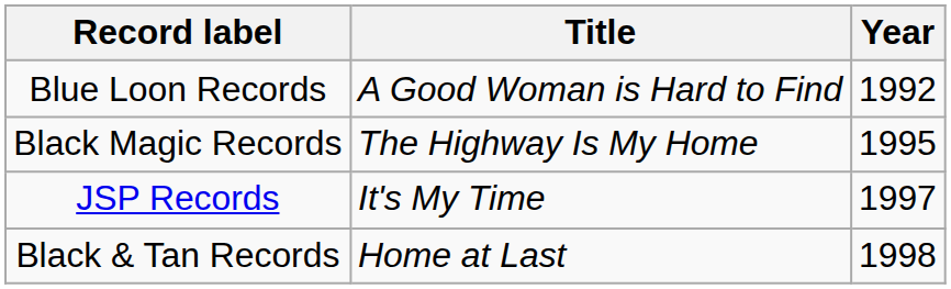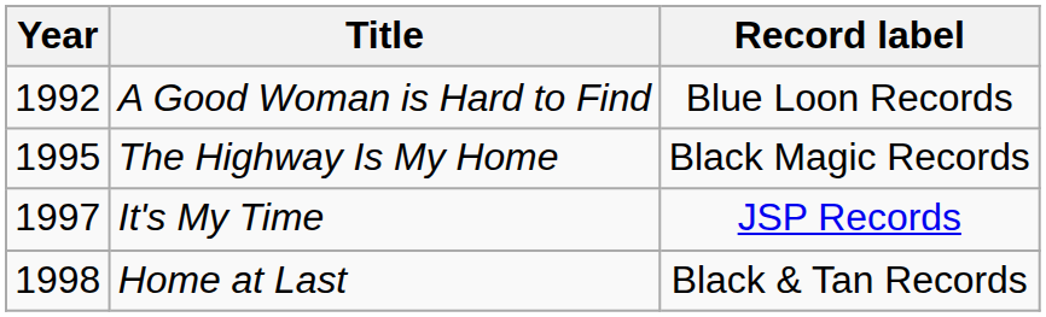columns swapped: Year <-> Record label
